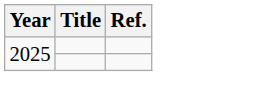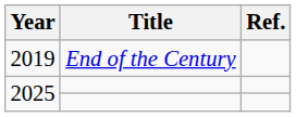+ row: 2019 | End of the Century
